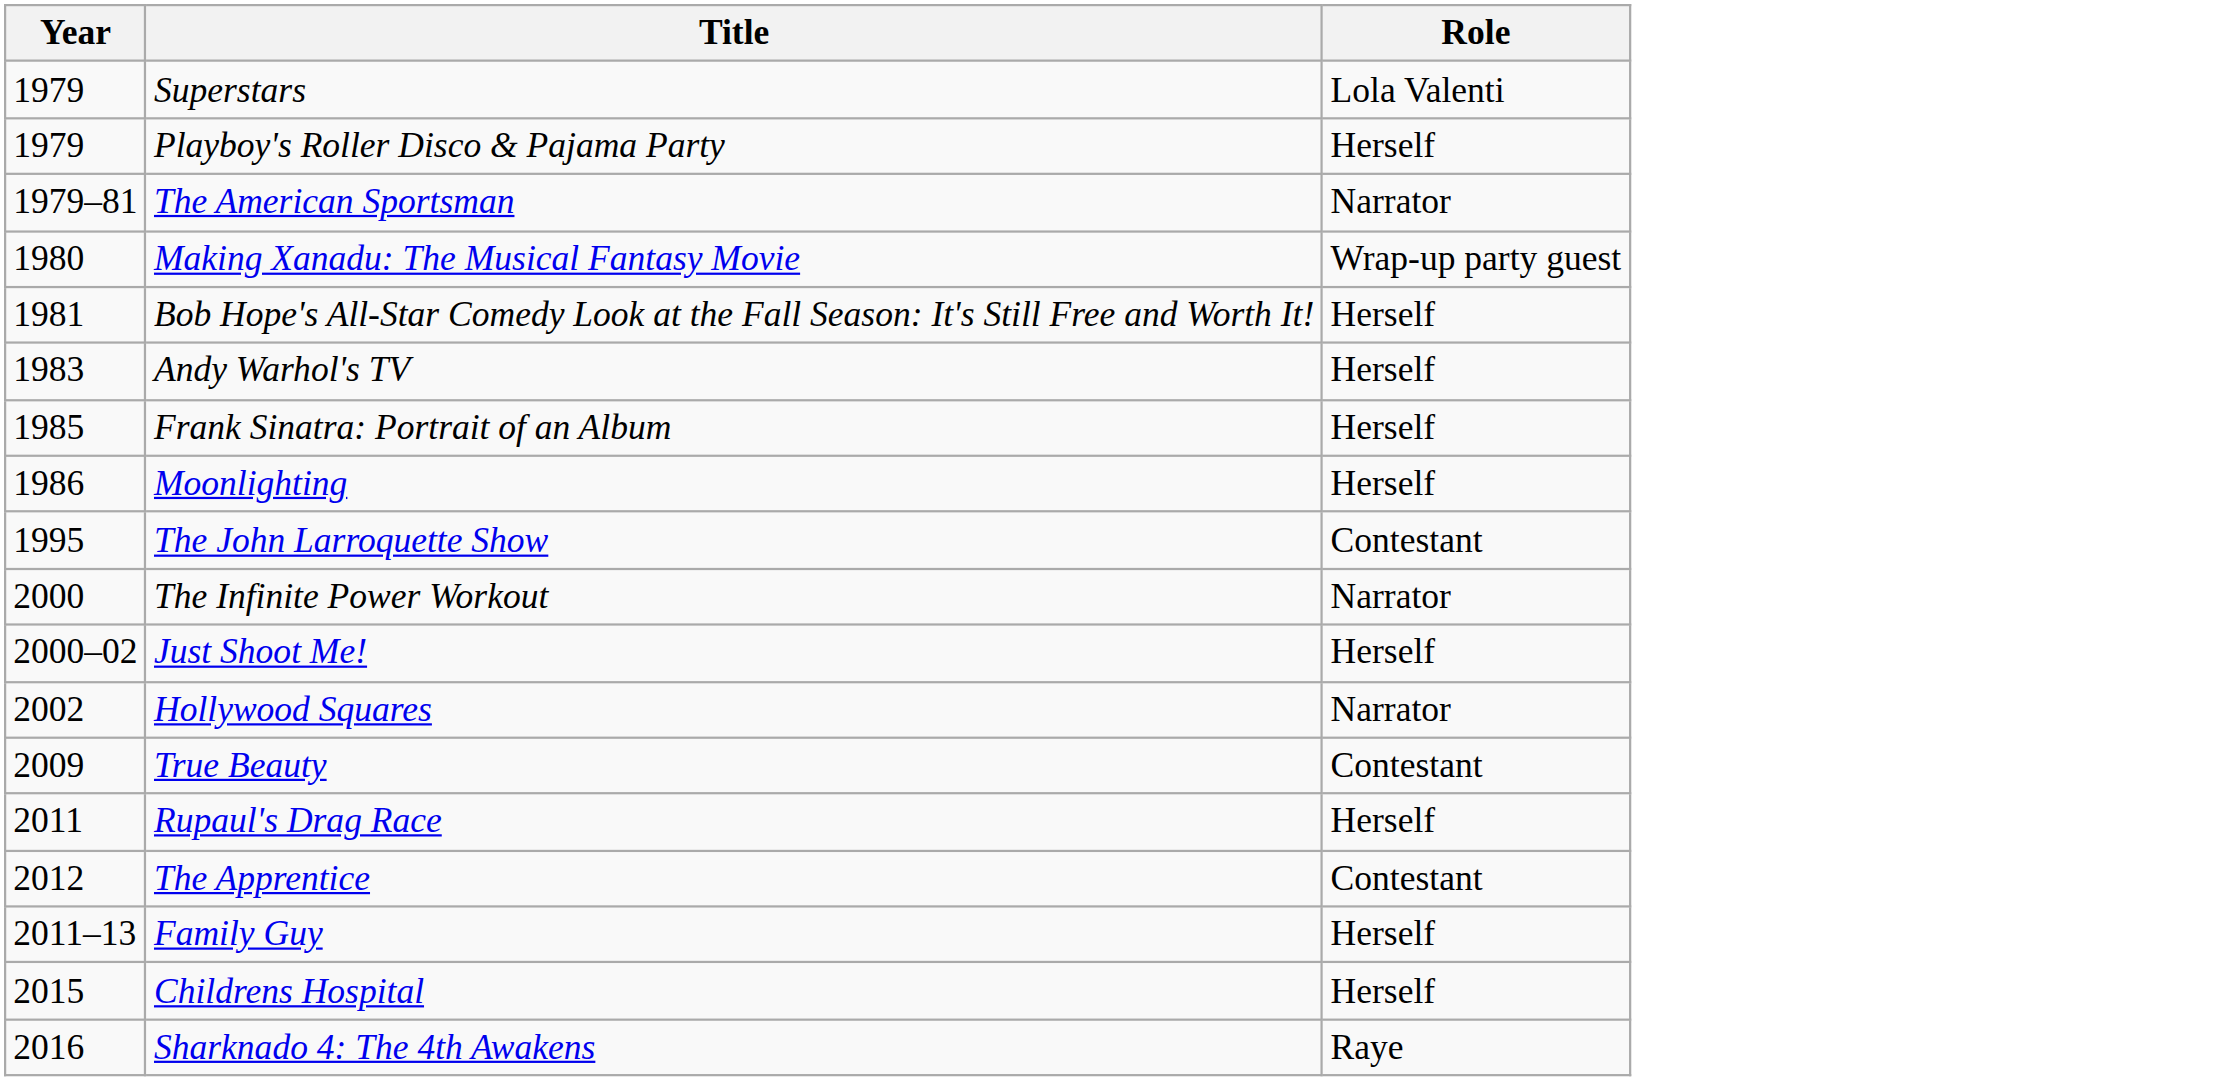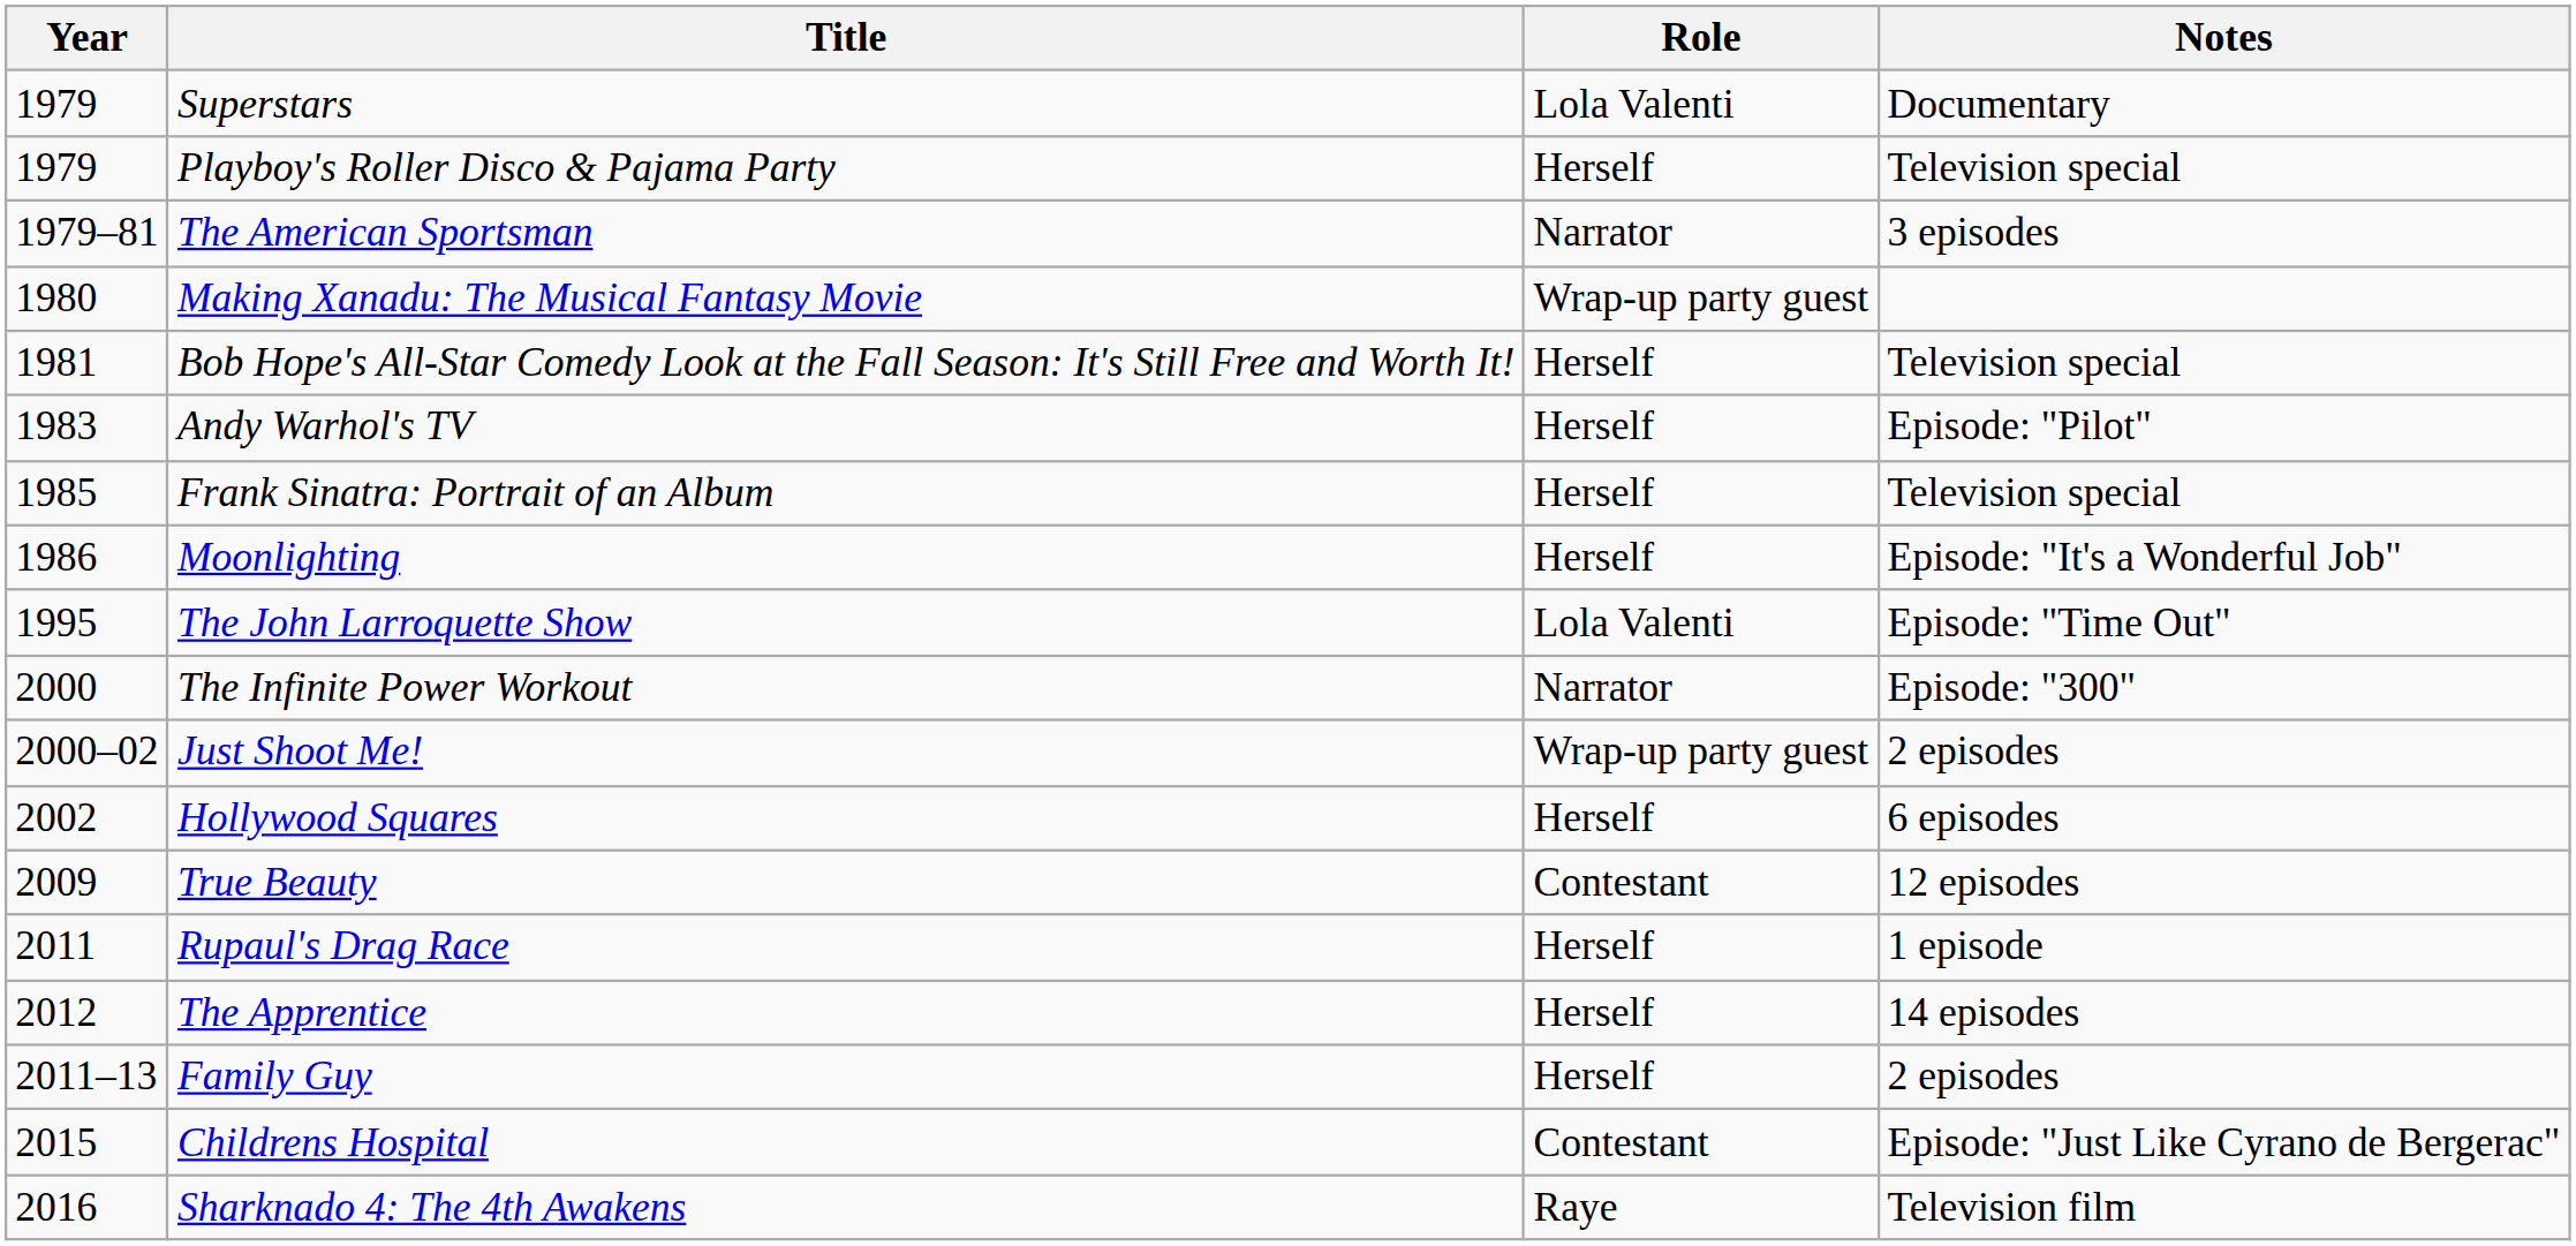+ column: Notes | Documentary | Television special | 3 episodes | Television special | Episode: "Pilot" | Television special | Episode: "It's a Wonderful Job" | Episode: "Time Out" | Episode: "300" | 2 episodes | 6 episodes | 12 episodes | 1 episode | 14 episodes | 2 episodes | Episode: "Just Like Cyrano de Bergerac" | Television film
The John Larroquette Show | Role: Contestant -> Lola Valenti
Just Shoot Me! | Role: Herself -> Wrap-up party guest
Hollywood Squares | Role: Narrator -> Herself
The Apprentice | Role: Contestant -> Herself
Childrens Hospital | Role: Herself -> Contestant
